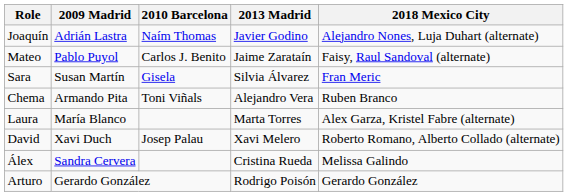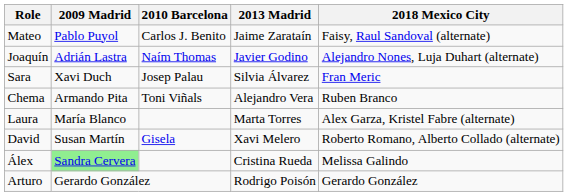rows swapped: Joaquín <-> Mateo
Sara | 2009 Madrid: Susan Martín -> Xavi Duch
Sara | 2010 Barcelona: Gisela -> Josep Palau
David | 2009 Madrid: Xavi Duch -> Susan Martín
David | 2010 Barcelona: Josep Palau -> Gisela
Álex | 2009 Madrid: no background -> lightgreen background
